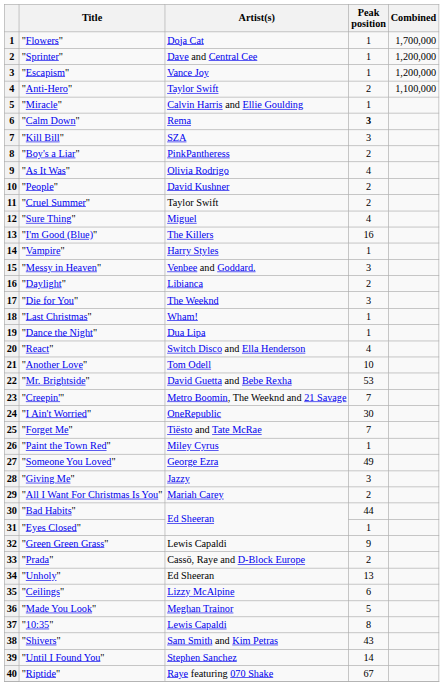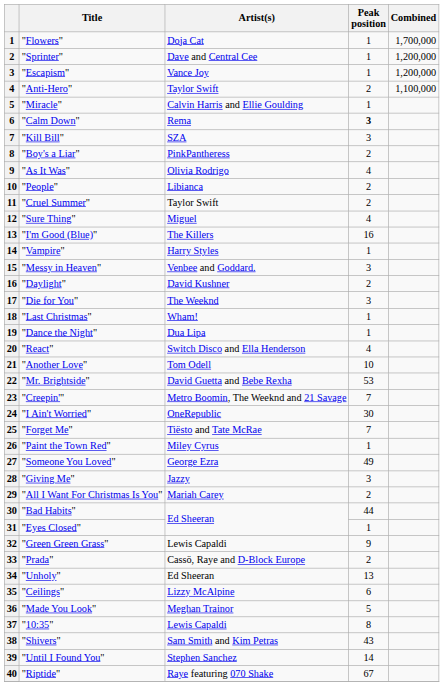"People" | Artist(s): David Kushner -> Libianca
"Daylight" | Artist(s): Libianca -> David Kushner
